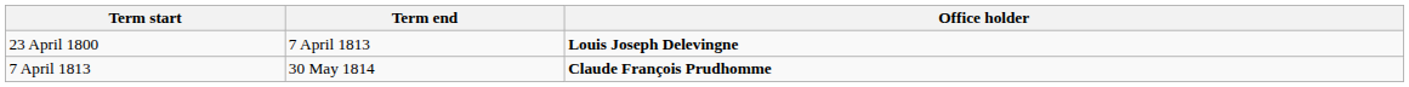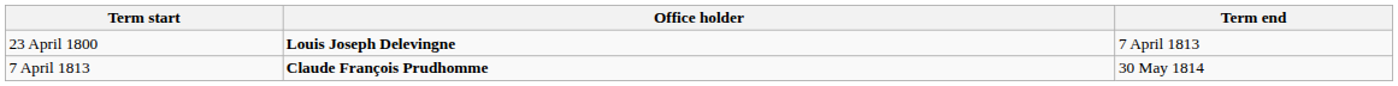columns swapped: Term end <-> Office holder
